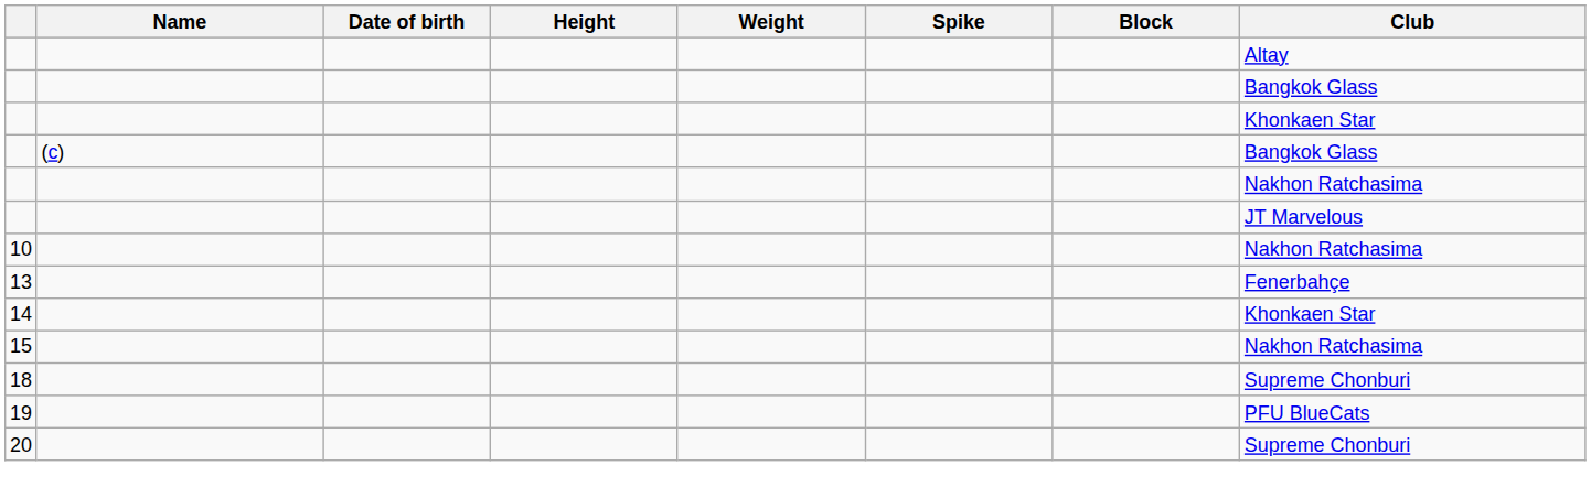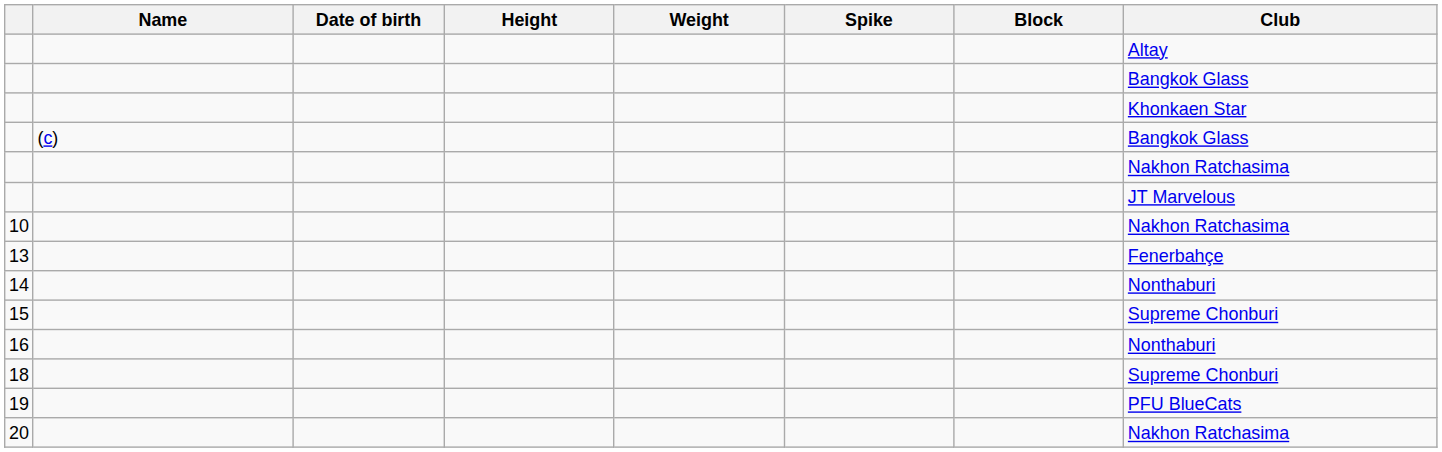14 | Club: Khonkaen Star -> Nonthaburi
15 | Club: Nakhon Ratchasima -> Supreme Chonburi
+ row: 16 | Nonthaburi
20 | Club: Supreme Chonburi -> Nakhon Ratchasima
